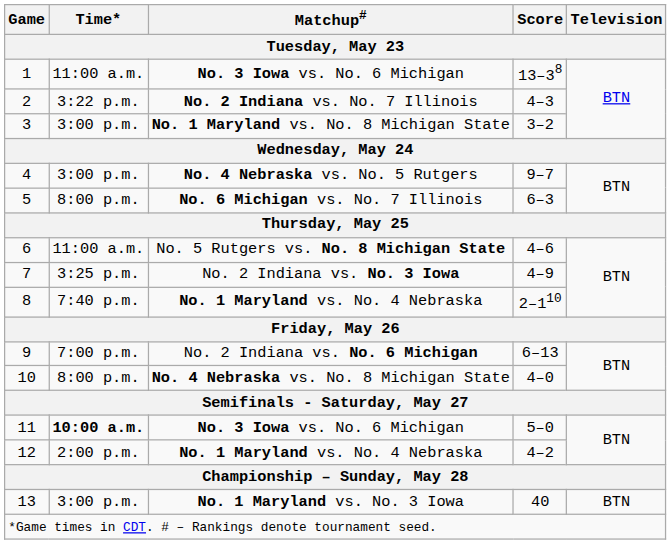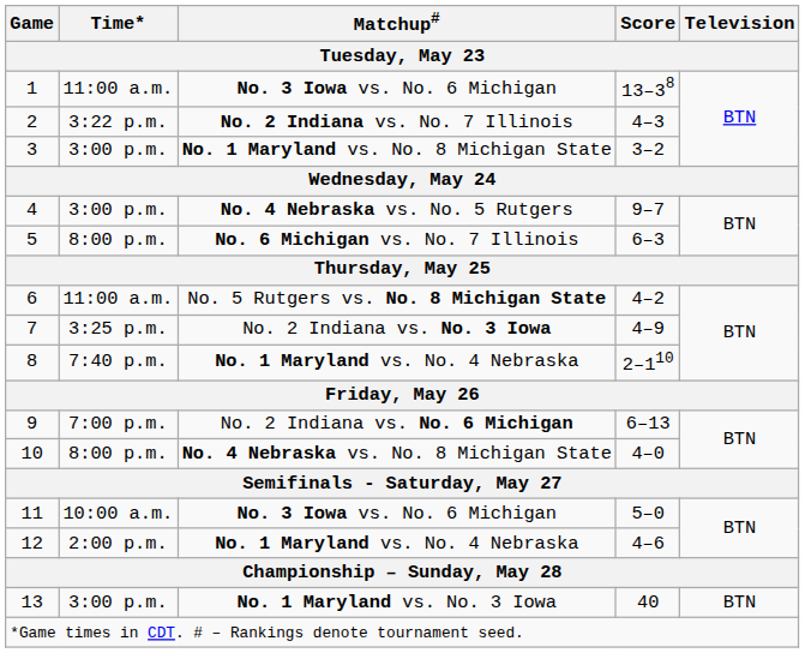6 | Score: 4–6 -> 4–2
11 | Time*: bold -> normal
12 | Score: 4–2 -> 4–6
